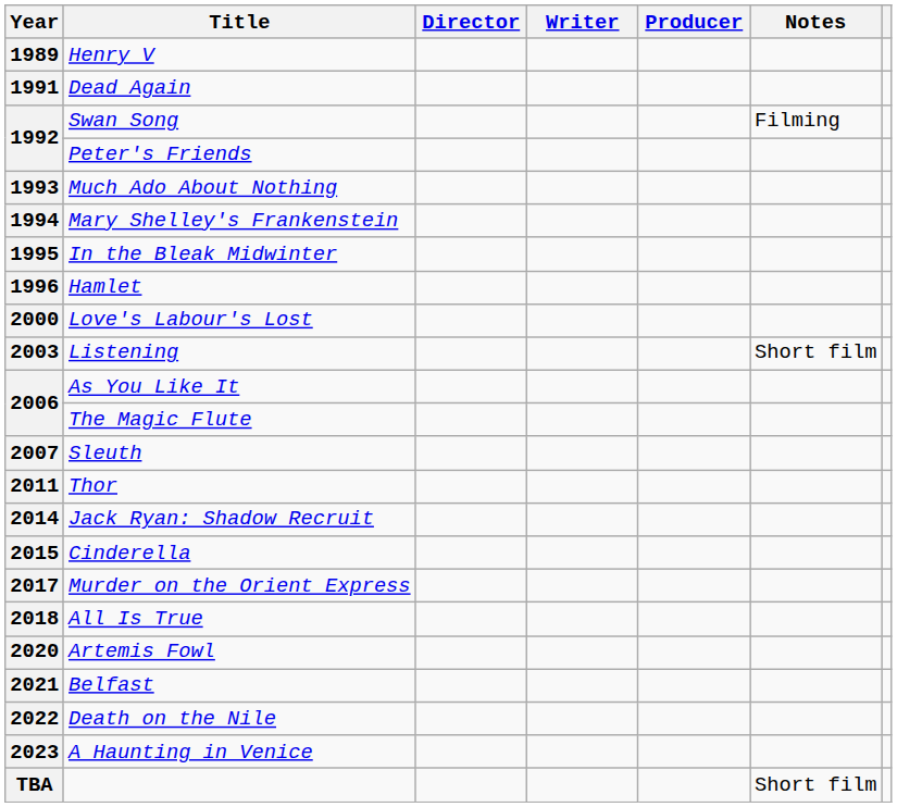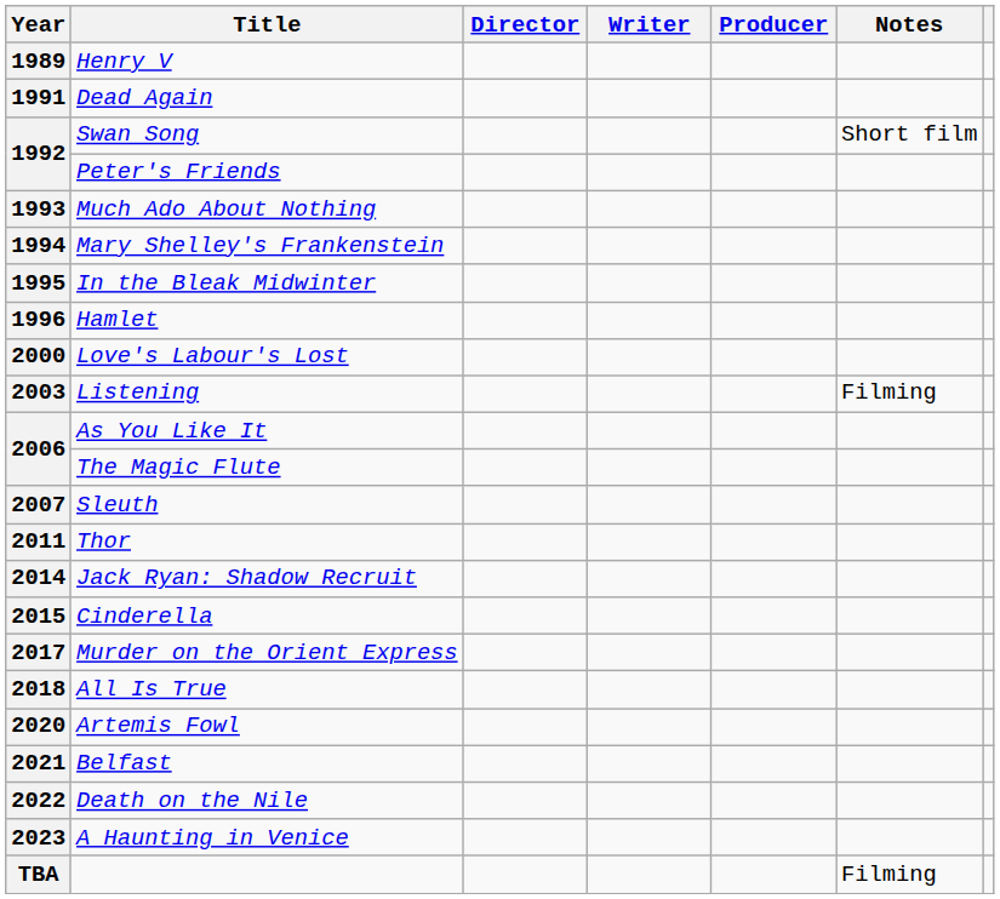1992 / Swan Song | Notes: Filming -> Short film
2003 | Notes: Short film -> Filming
TBA | Notes: Short film -> Filming
